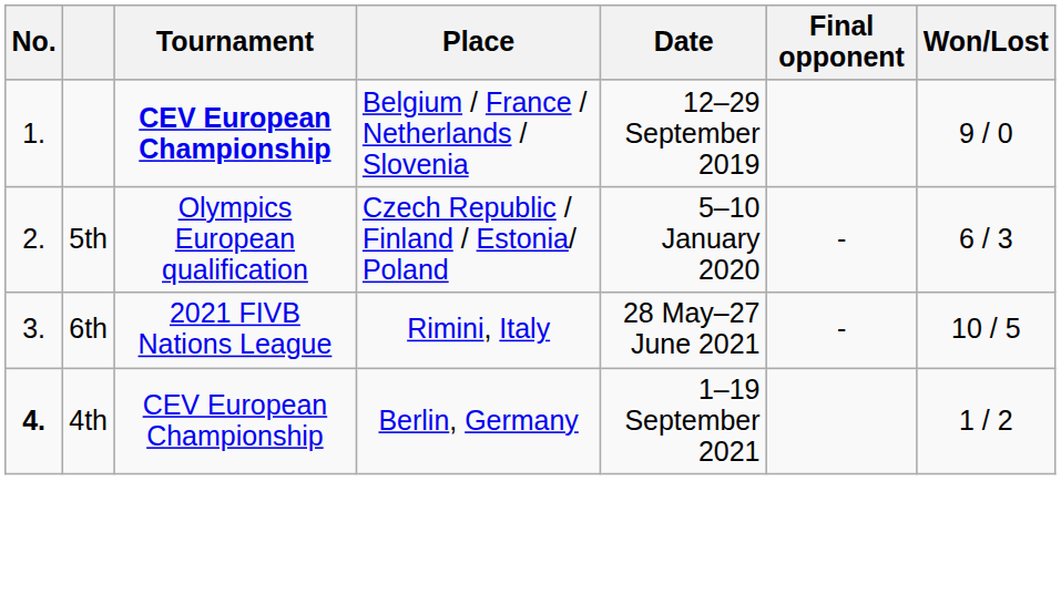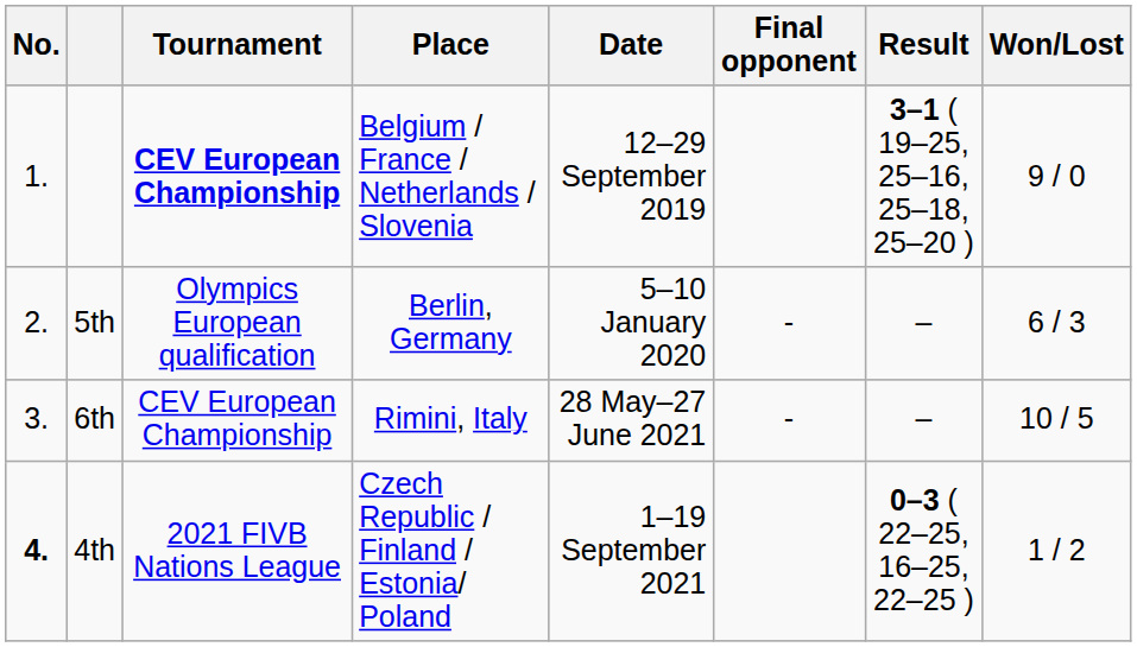+ column: Result | 3–1 ( 19–25, 25–16, 25–18, 25–20 ) | – | – | 0–3 ( 22–25, 16–25, 22–25 )
5th | Place: Czech Republic / Finland / Estonia/ Poland -> Berlin, Germany
6th | Tournament: 2021 FIVB Nations League -> CEV European Championship
4th | Tournament: CEV European Championship -> 2021 FIVB Nations League
4th | Place: Berlin, Germany -> Czech Republic / Finland / Estonia/ Poland
